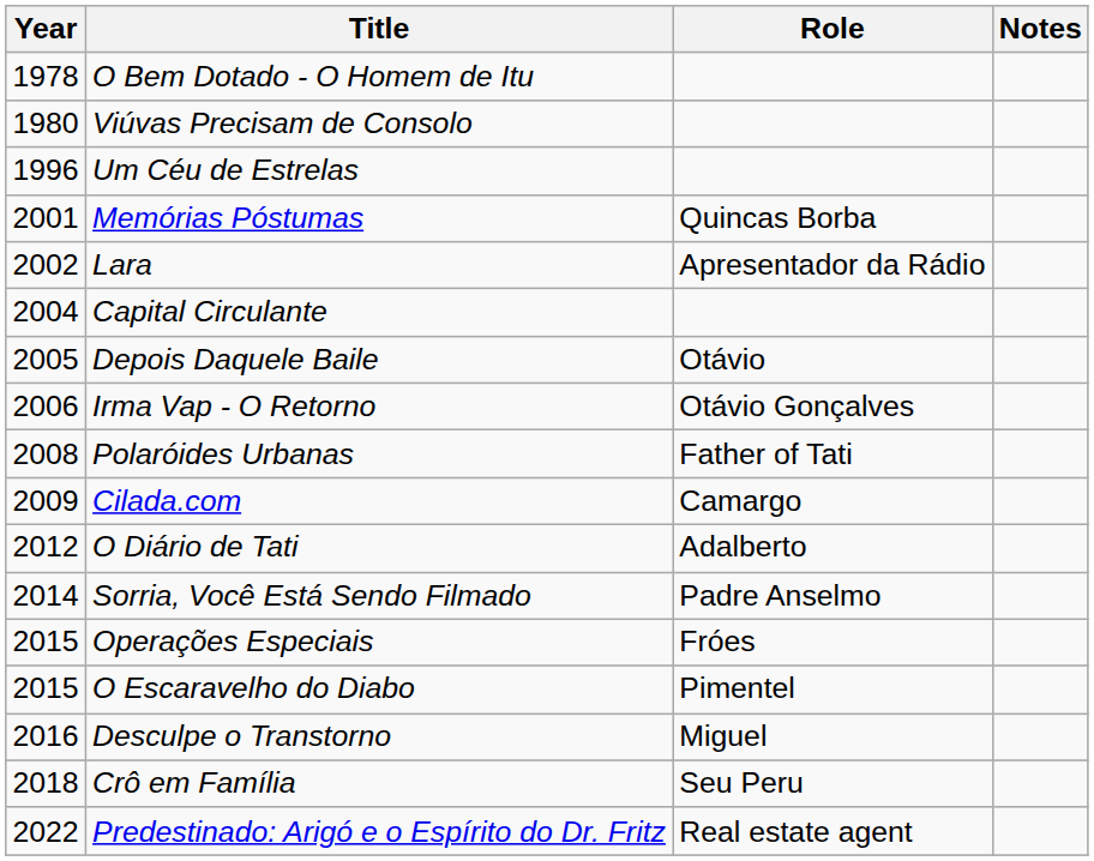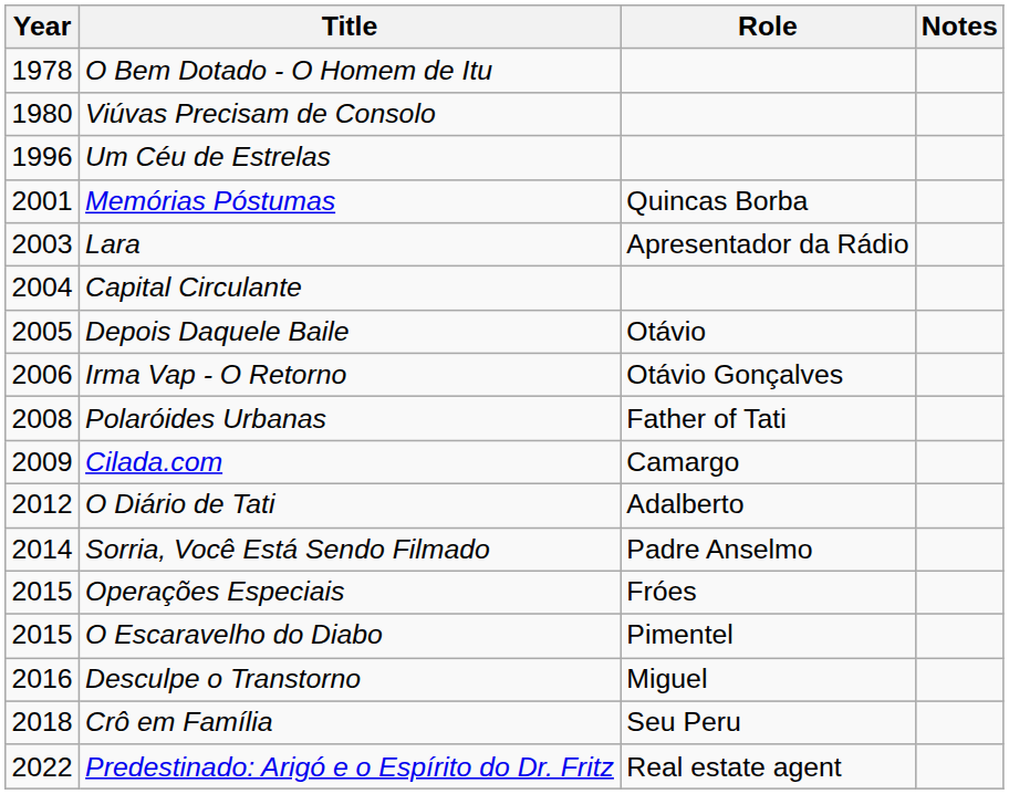Lara | Year: 2002 -> 2003
